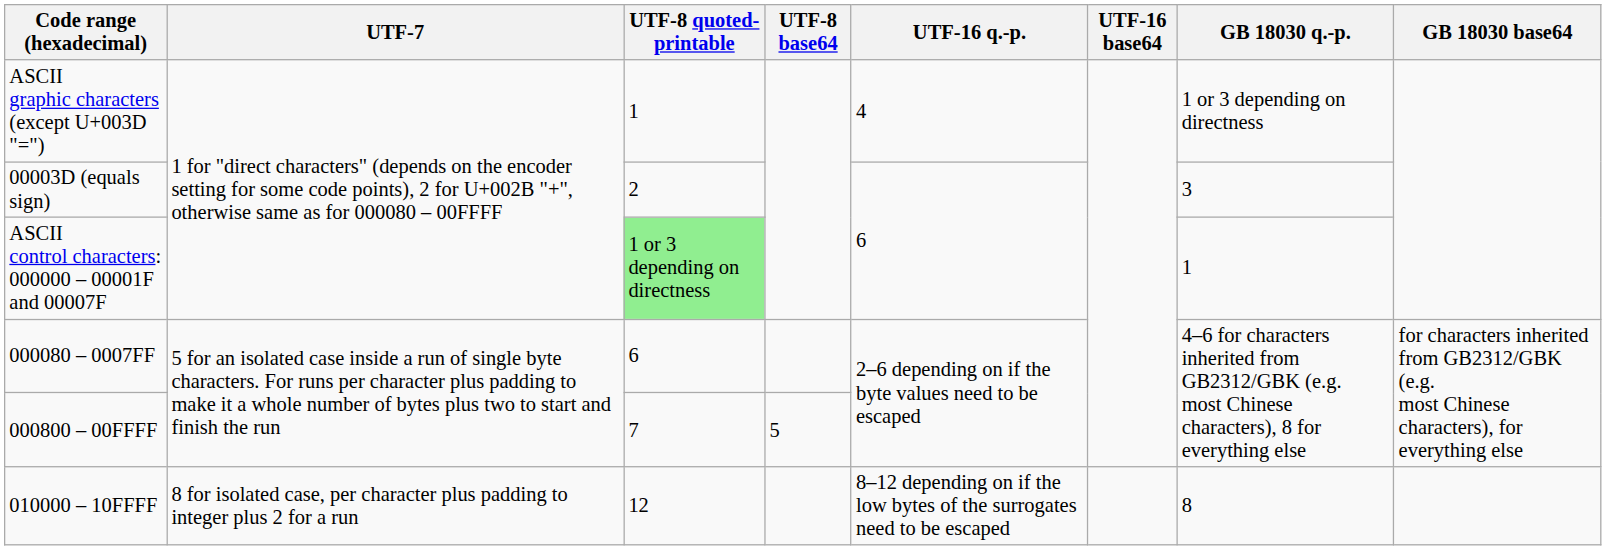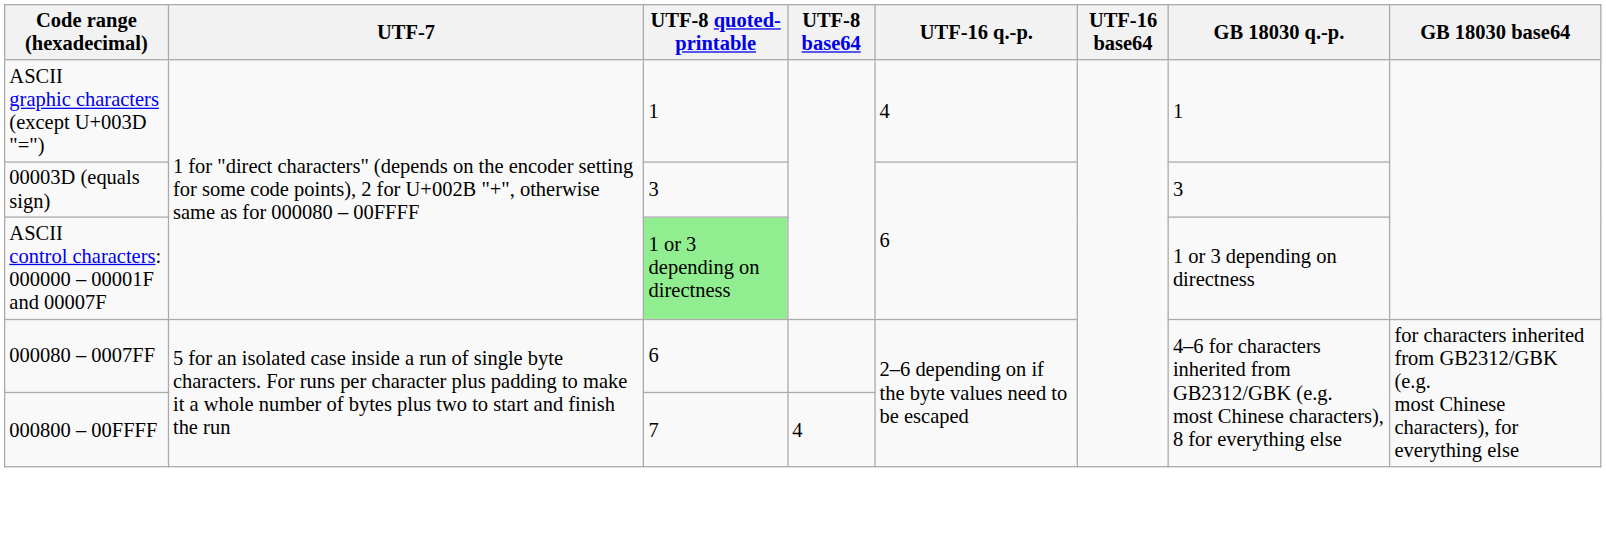ASCII graphic characters (except U+003D "=") | GB 18030 q.-p.: 1 or 3 depending on directness -> 1
00003D (equals sign) | UTF-8 quoted- printable: 2 -> 3
ASCII control characters: 000000 – 00001F and 00007F | GB 18030 q.-p.: 1 -> 1 or 3 depending on directness
000800 – 00FFFF | UTF-8 base64: 5 -> 4
- row: 010000 – 10FFFF | 8 for isolated case, per character plus padding to integer plus 2 for a run | 12 | 8–12 depending on if the low bytes of the surrogates need to be escaped | 8
